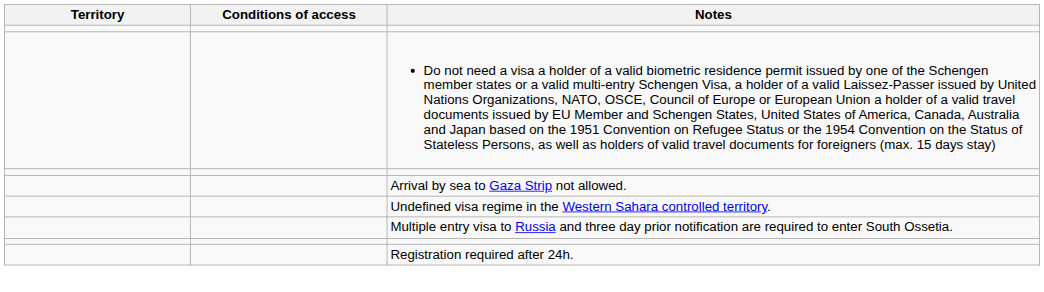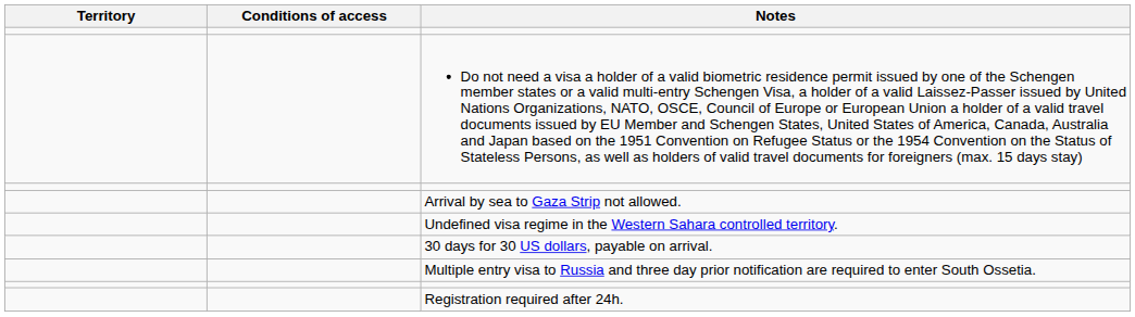+ row: 30 days for 30 US dollars, payable on arrival.
